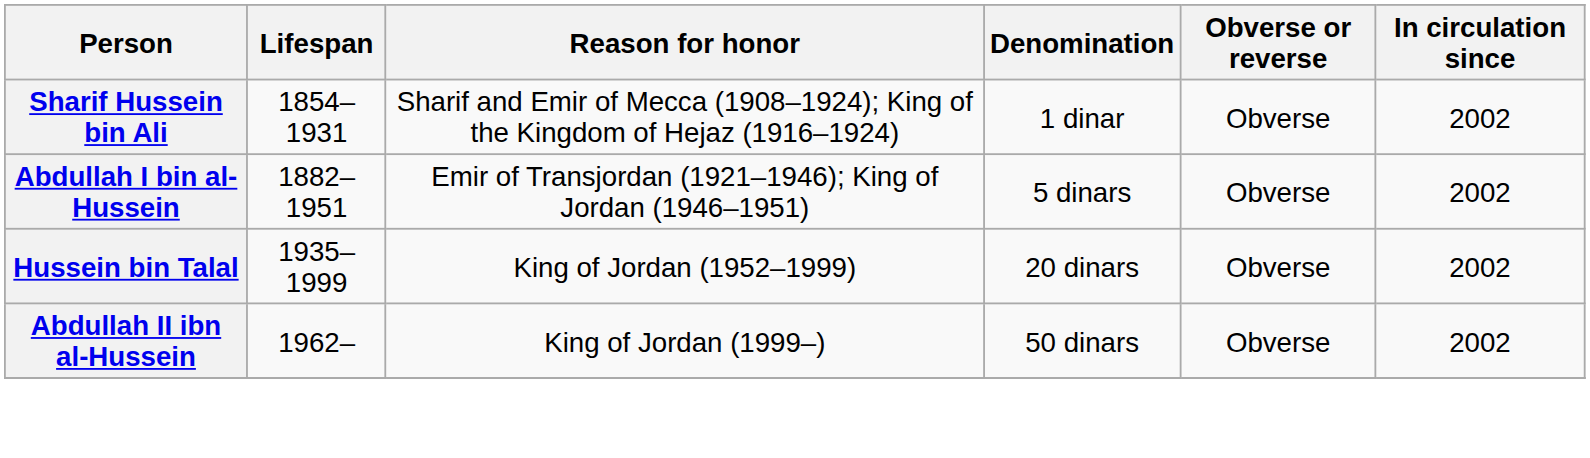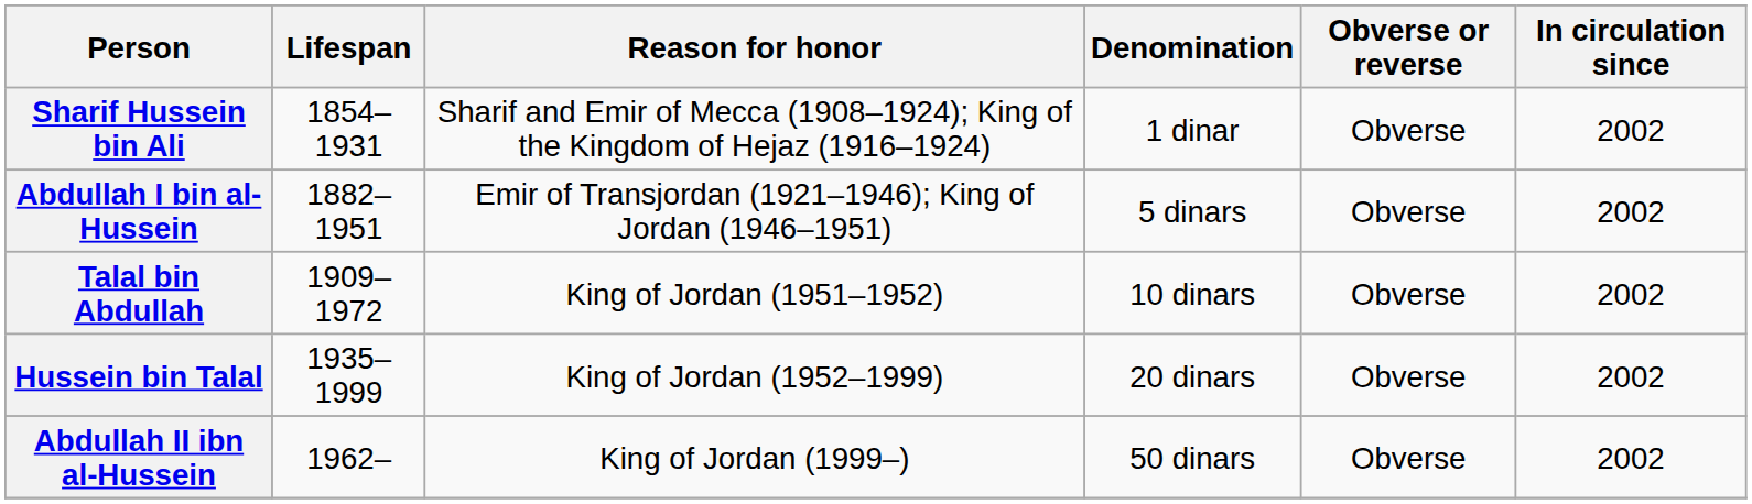+ row: Talal bin Abdullah | 1909–1972 | King of Jordan (1951–1952) | 10 dinars | Obverse | 2002
